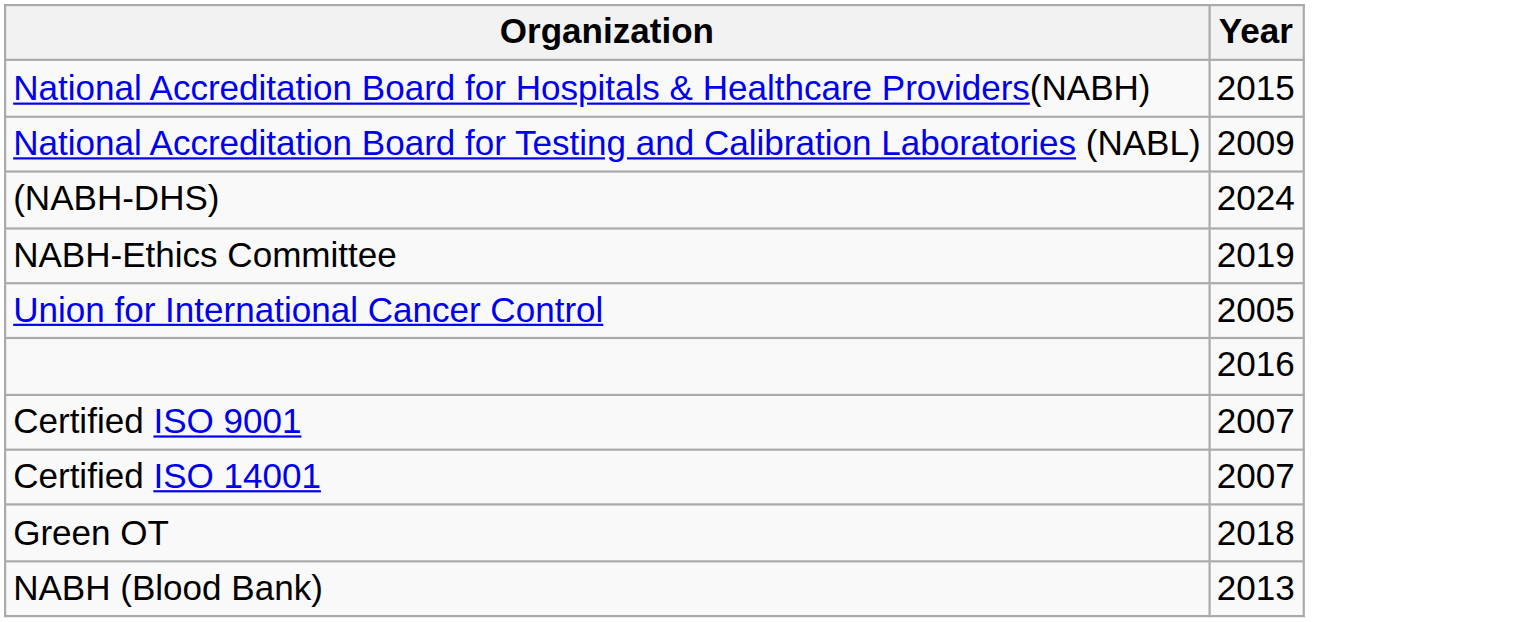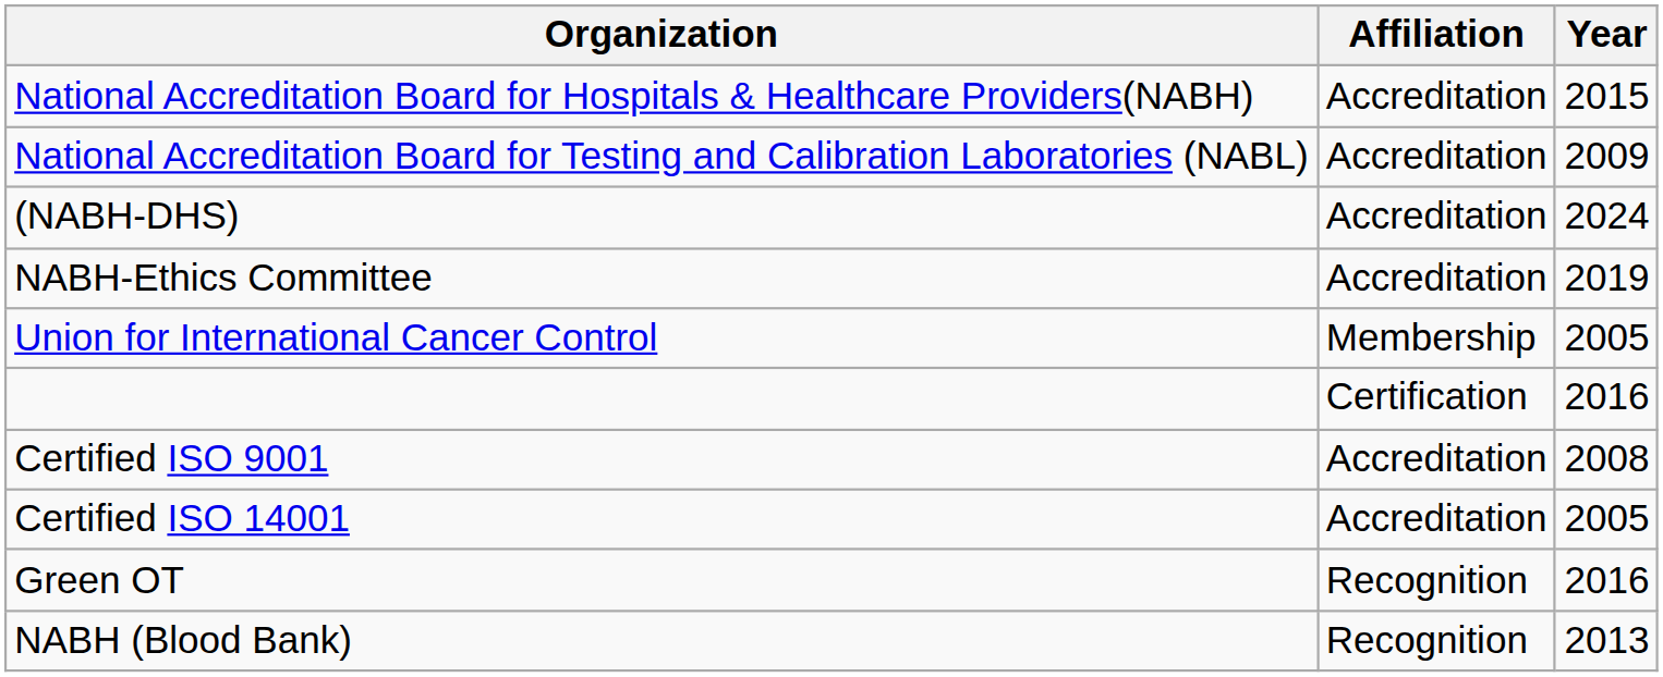+ column: Affiliation | Accreditation | Accreditation | Accreditation | Accreditation | Membership | Certification | Accreditation | Accreditation | Recognition | Recognition
Certified ISO 9001 | Year: 2007 -> 2008
Certified ISO 14001 | Year: 2007 -> 2005
Green OT | Year: 2018 -> 2016
